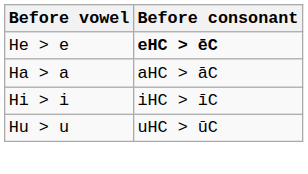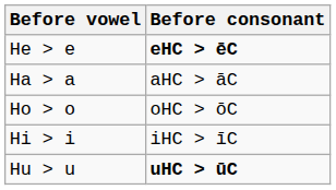+ row: Ho > o | oHC > ōC
Hu > u | Before consonant: normal -> bold
